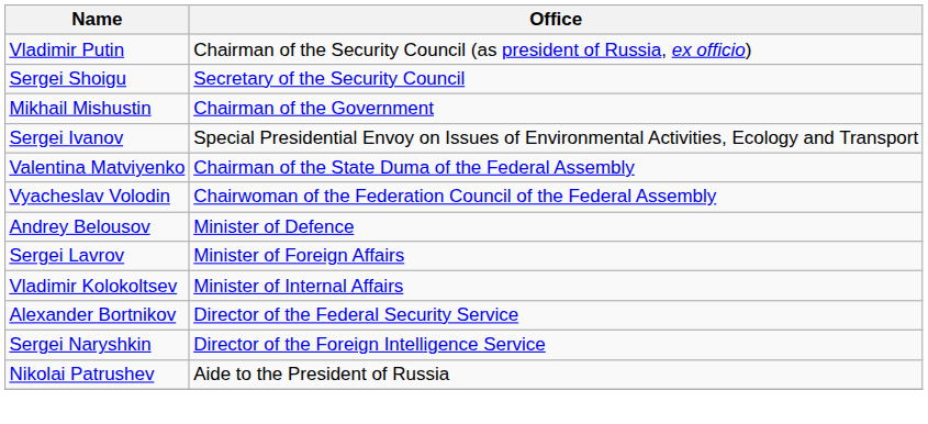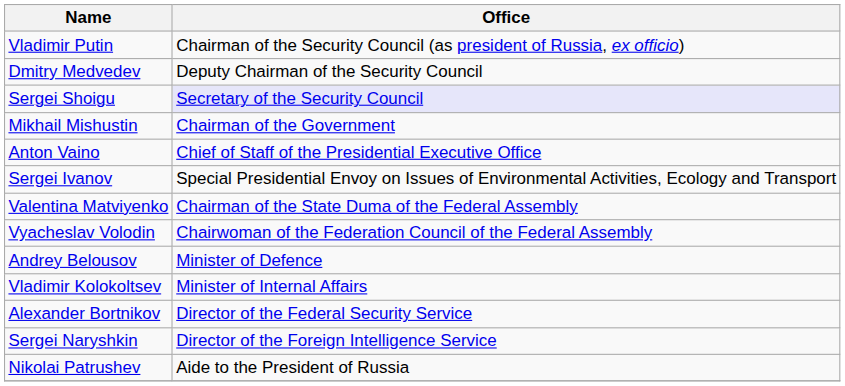+ row: Dmitry Medvedev | Deputy Chairman of the Security Council
Sergei Shoigu | Office: no background -> lavender background
+ row: Anton Vaino | Chief of Staff of the Presidential Executive Office
- row: Sergei Lavrov | Minister of Foreign Affairs
